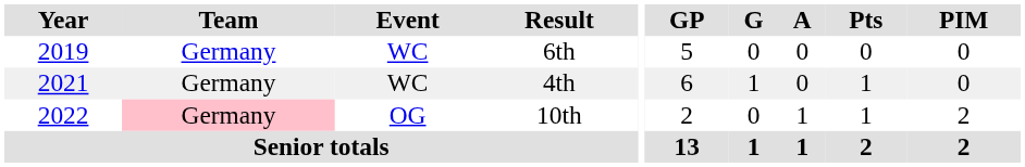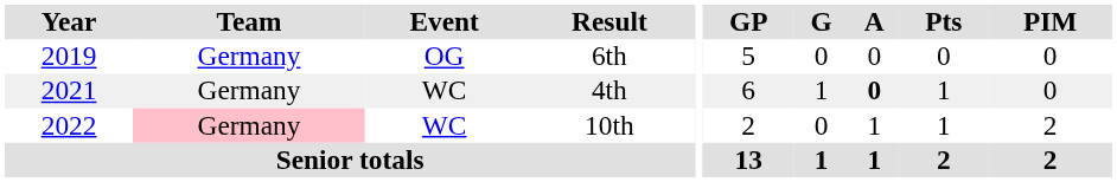6th | Event: WC -> OG
4th | A: normal -> bold
10th | Event: OG -> WC
